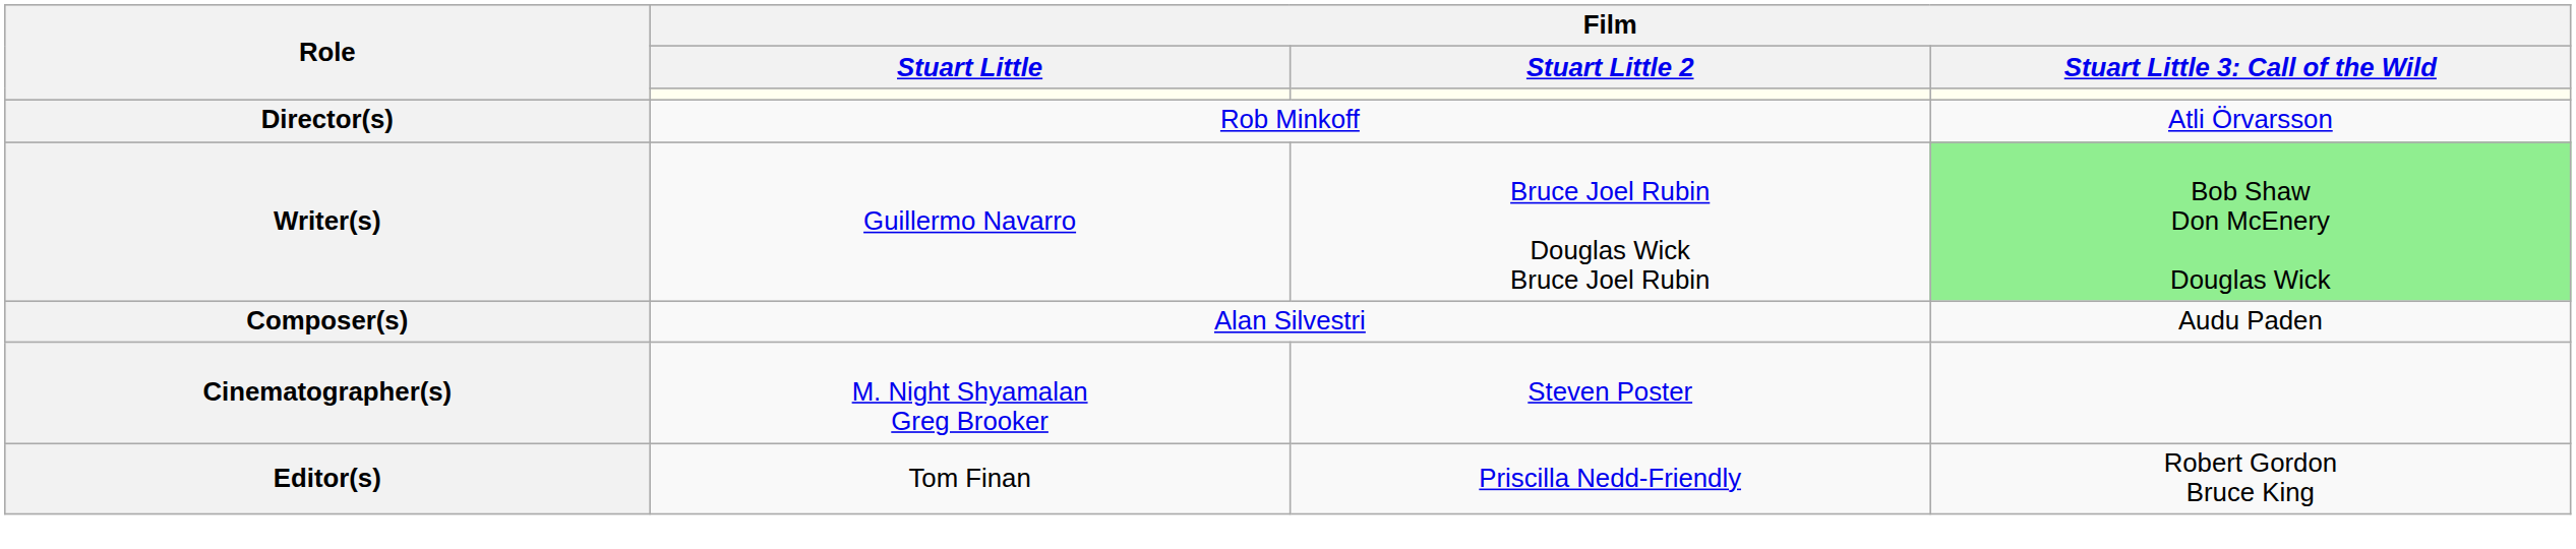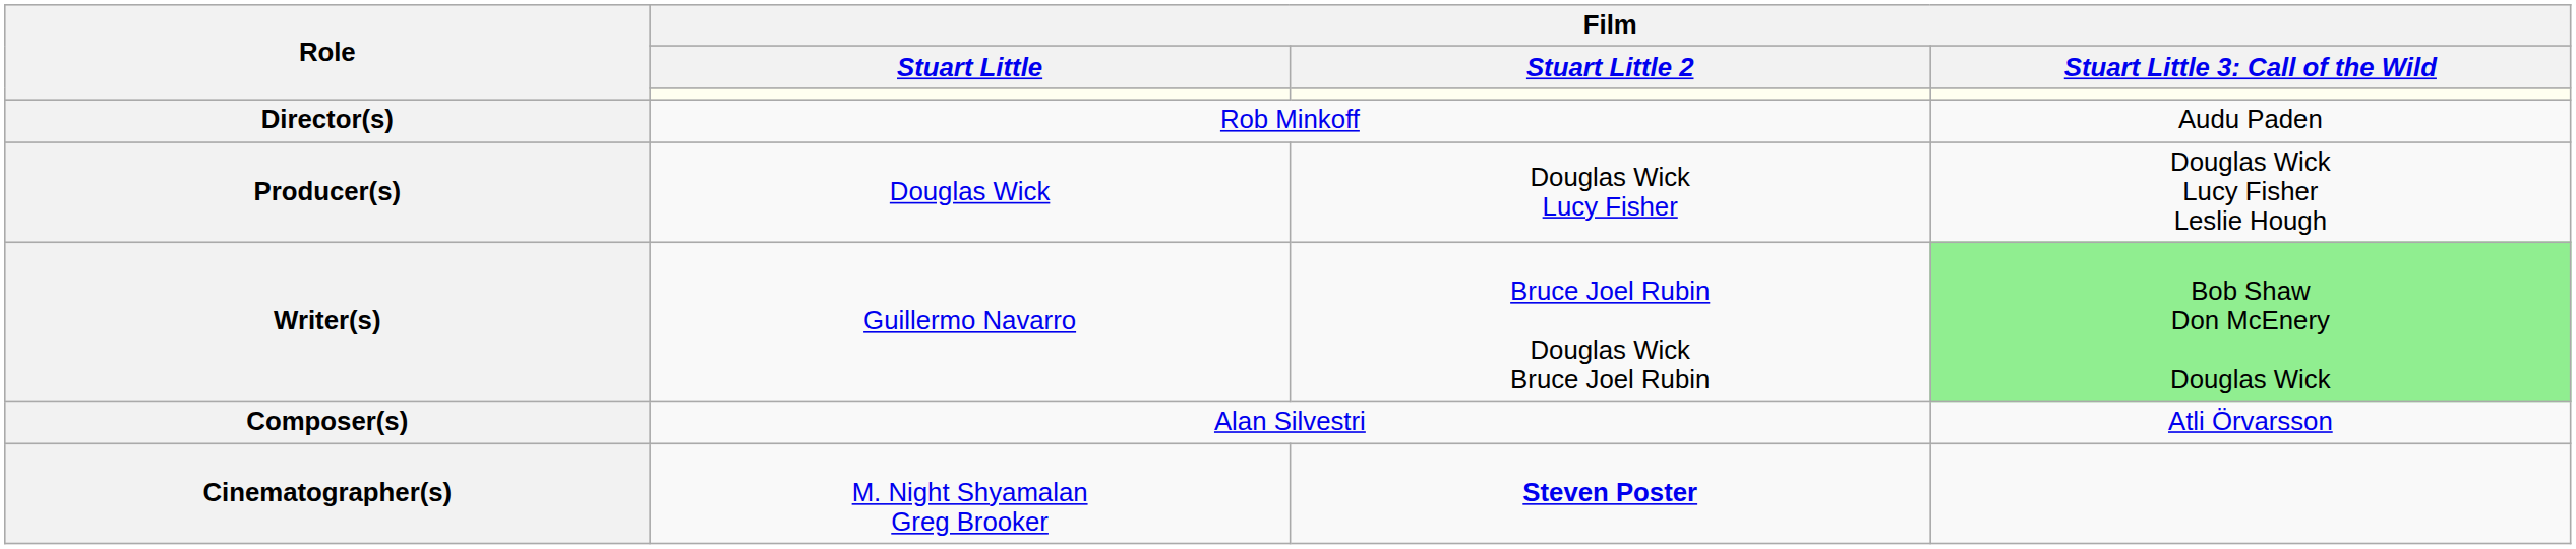Director(s) | column 4: Atli Örvarsson -> Audu Paden
+ row: Producer(s) | Douglas Wick | Douglas Wick Lucy Fisher | Douglas Wick Lucy Fisher Leslie Hough
Composer(s) | column 4: Audu Paden -> Atli Örvarsson
Cinematographer(s) | Film / Stuart Little 2: normal -> bold
- row: Editor(s) | Tom Finan | Priscilla Nedd-Friendly | Robert Gordon Bruce King
